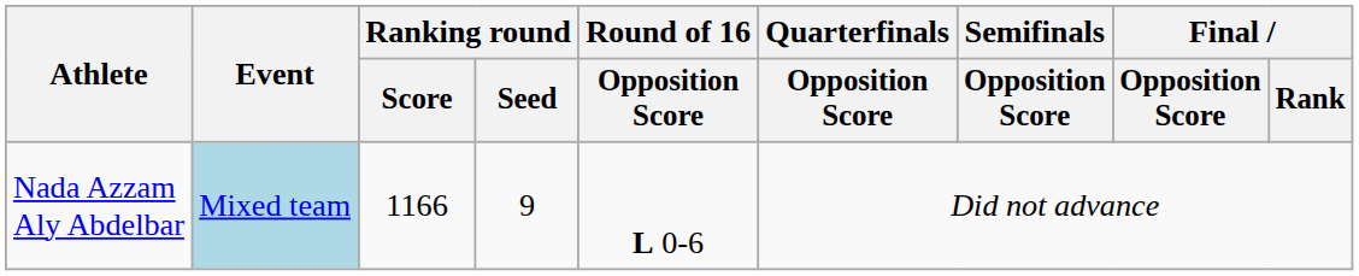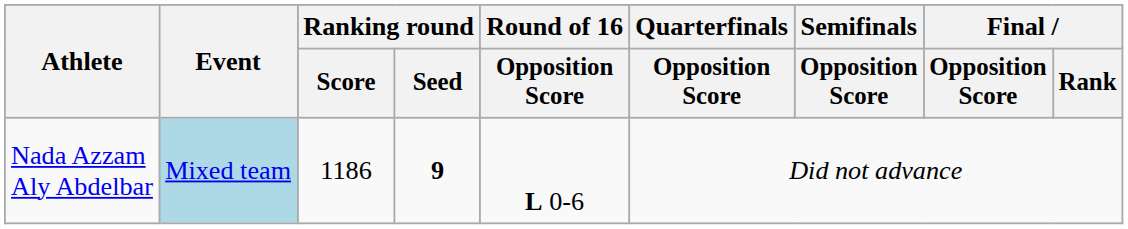Nada Azzam Aly Abdelbar | Ranking round / Score: 1166 -> 1186
Nada Azzam Aly Abdelbar | Ranking round / Seed: normal -> bold
